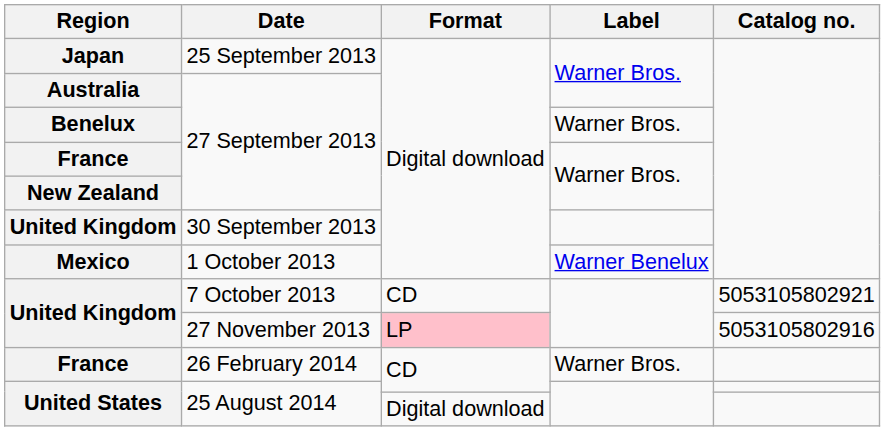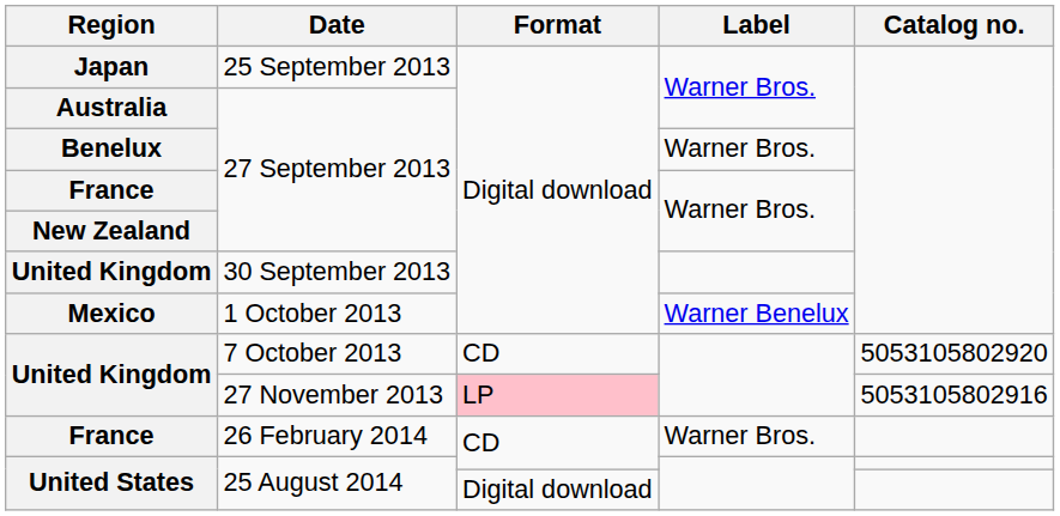7 October 2013 | Catalog no.: 5053105802921 -> 5053105802920
